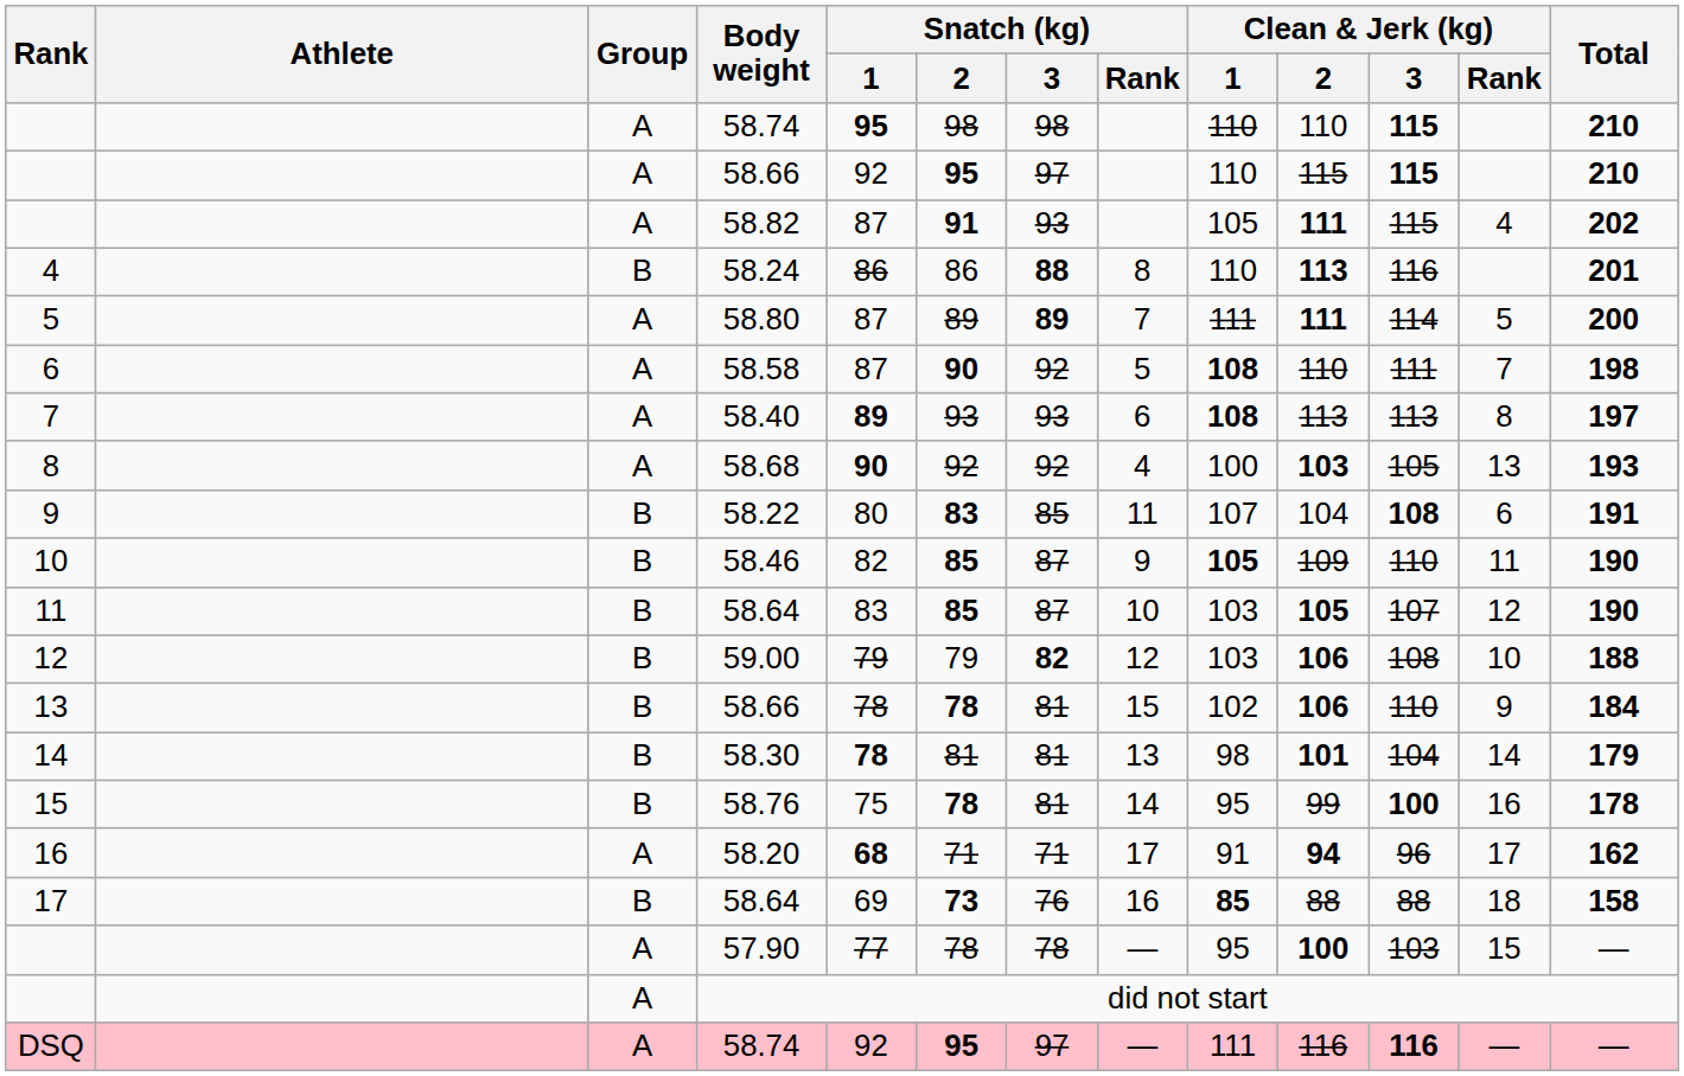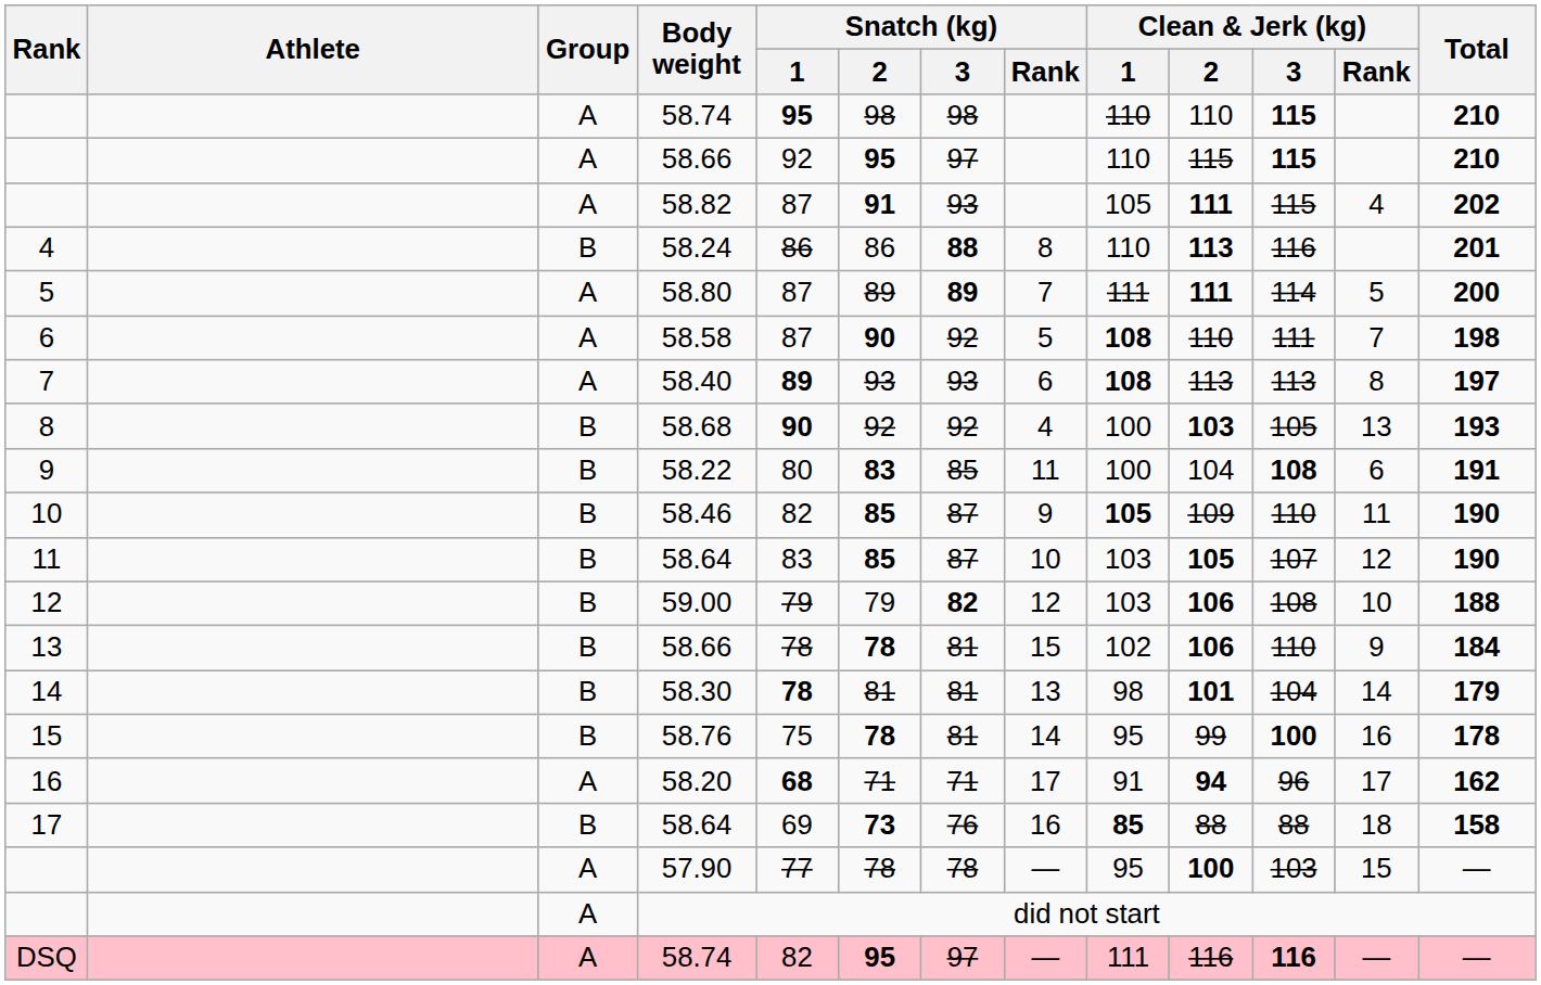58.68 | Group: A -> B
58.22 | Clean & Jerk (kg) / 1: 107 -> 100
DSQ / 58.74 | Snatch (kg) / 1: 92 -> 82
